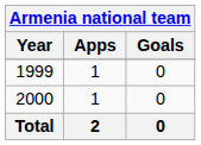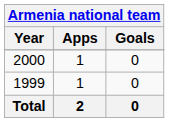rows swapped: 1999 <-> 2000
